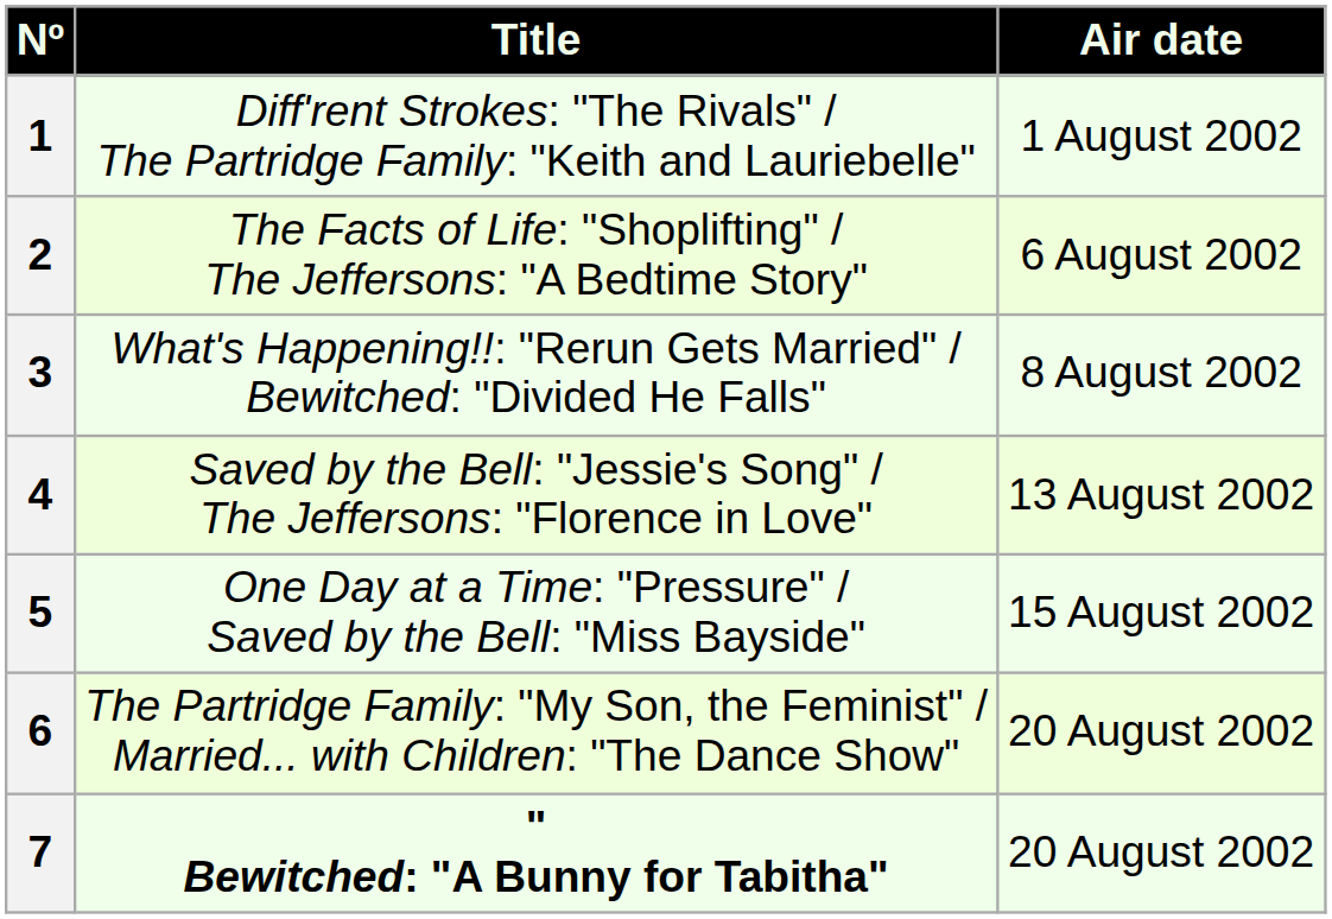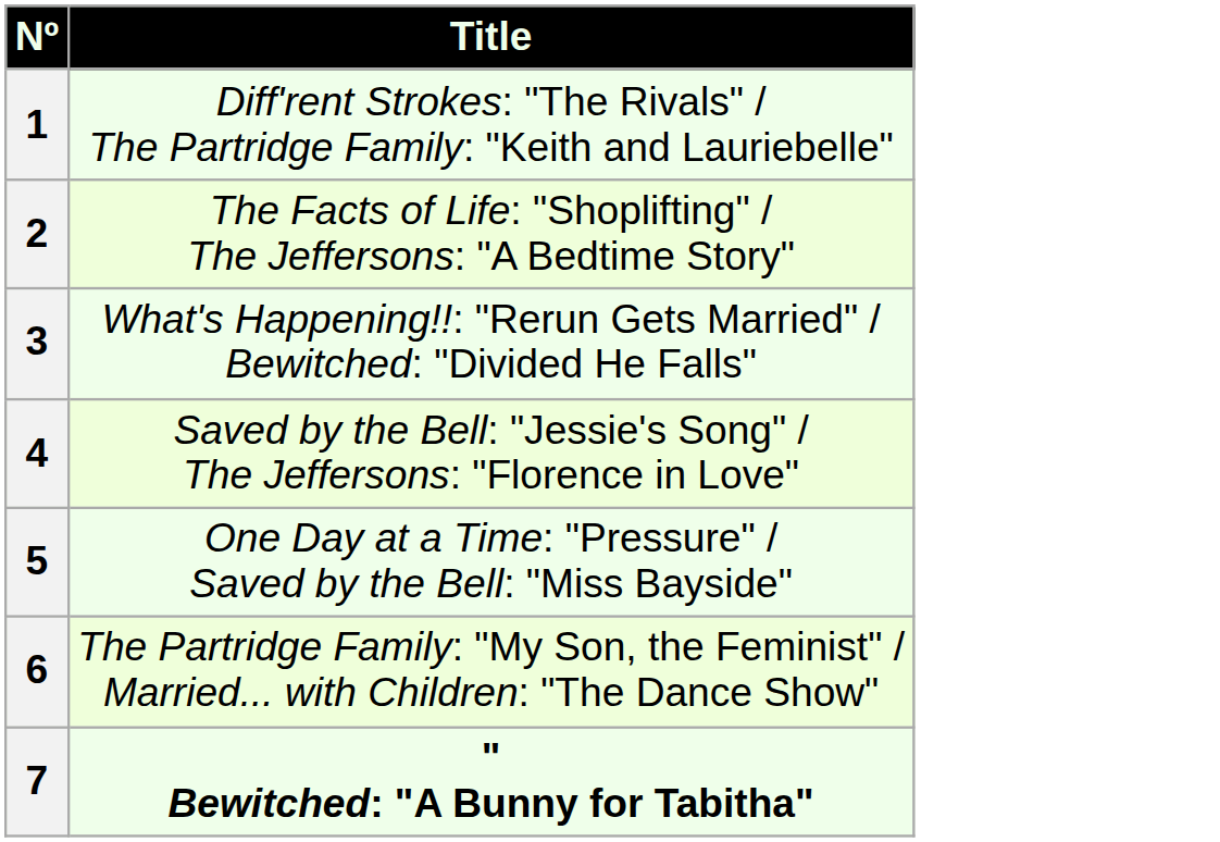- column: Air date | 1 August 2002 | 6 August 2002 | 8 August 2002 | 13 August 2002 | 15 August 2002 | 20 August 2002 | 20 August 2002
